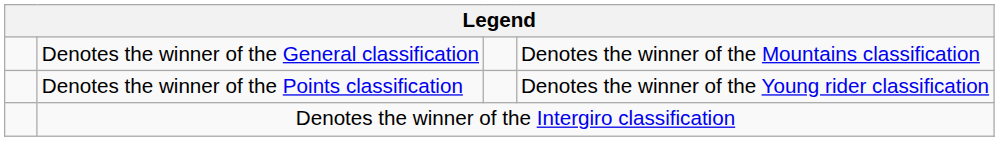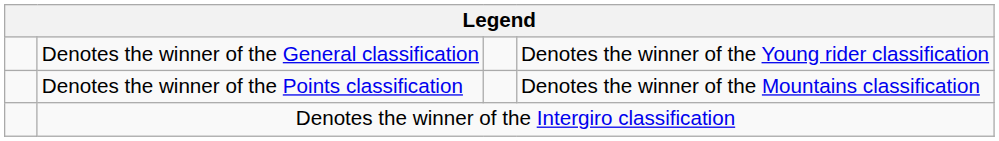Denotes the winner of the General classification | column 4: Denotes the winner of the Mountains classification -> Denotes the winner of the Young rider classification
Denotes the winner of the Points classification | column 4: Denotes the winner of the Young rider classification -> Denotes the winner of the Mountains classification
